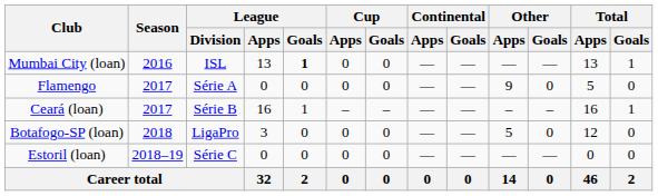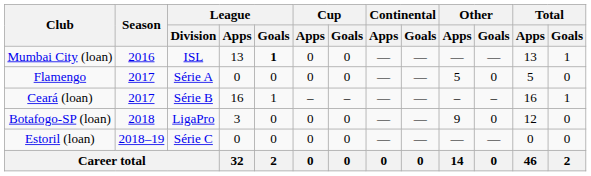Flamengo | Other / Apps: 9 -> 5
Botafogo-SP (loan) | Other / Apps: 5 -> 9
